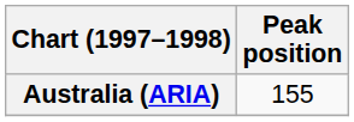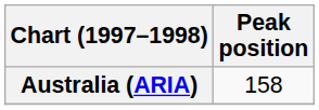Australia (ARIA) | Peak position: 155 -> 158
